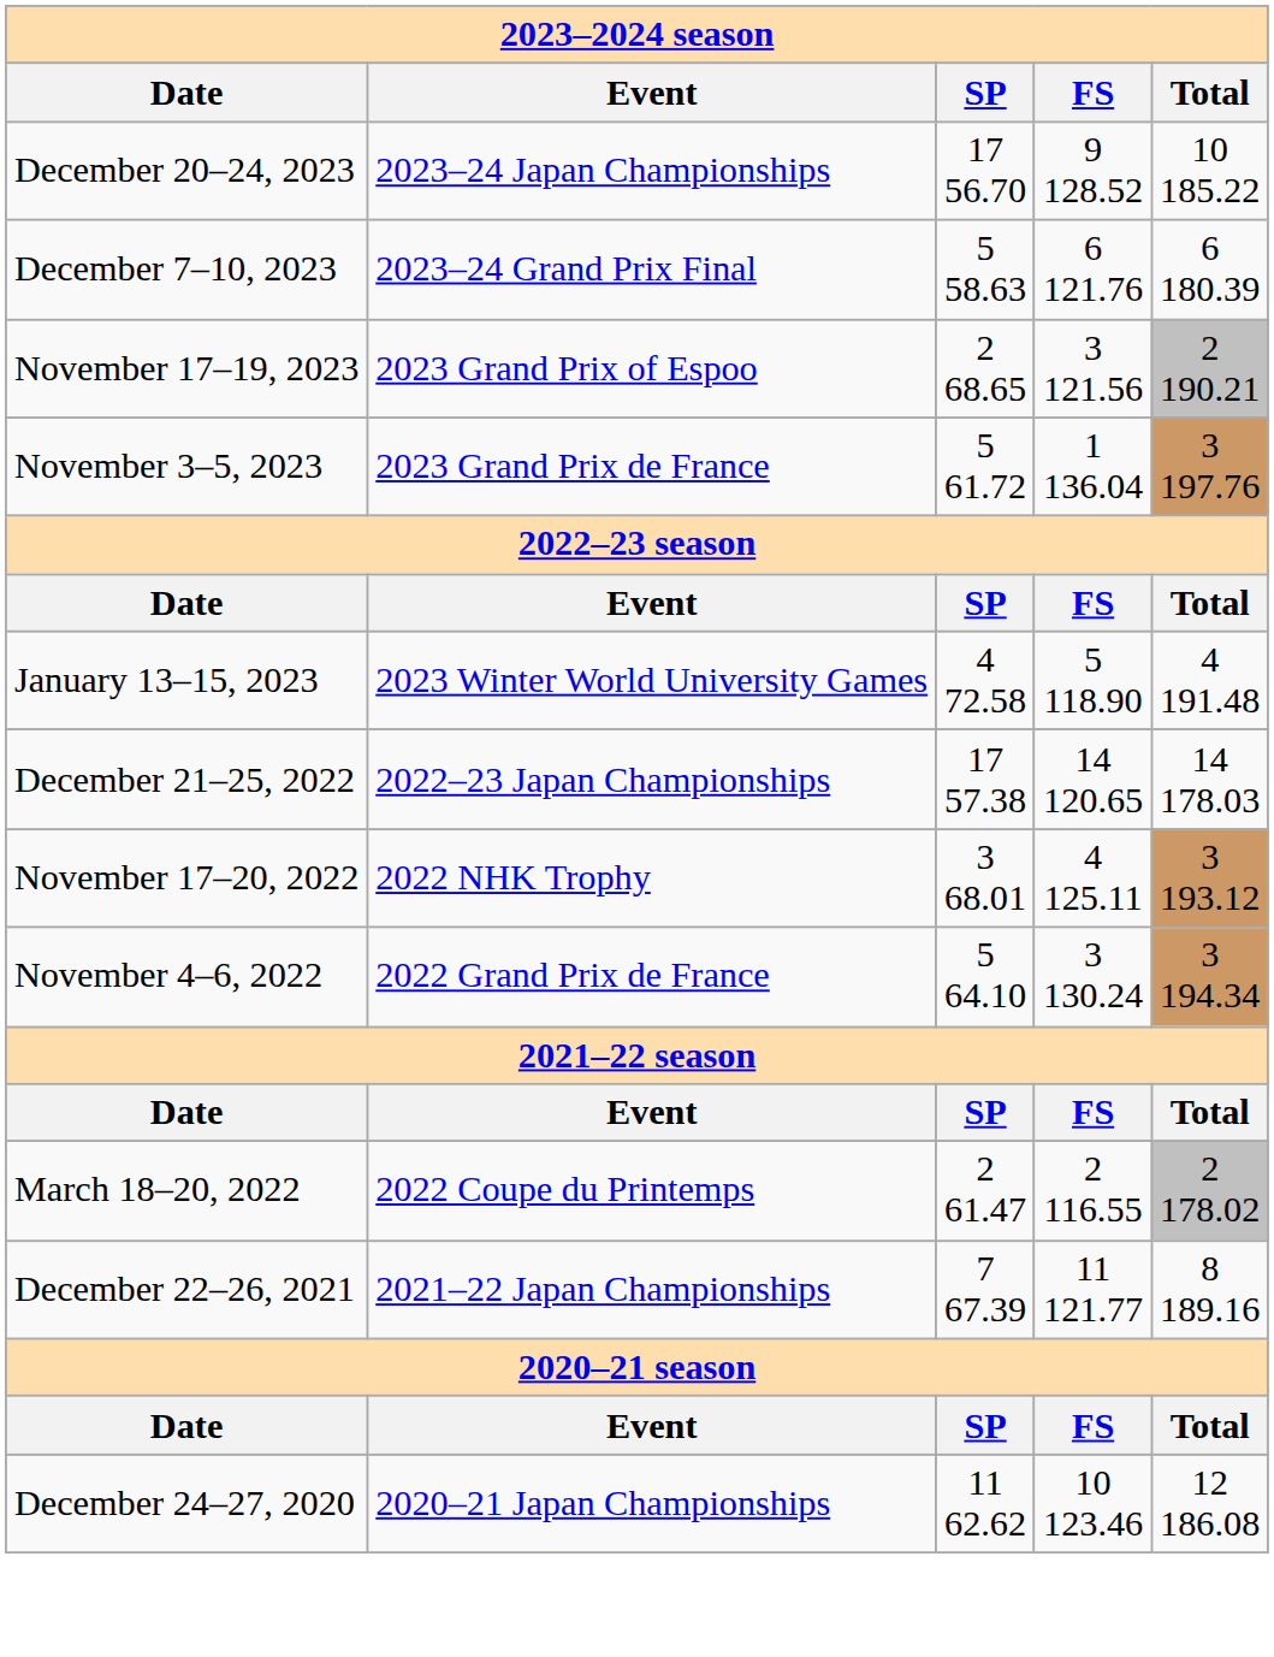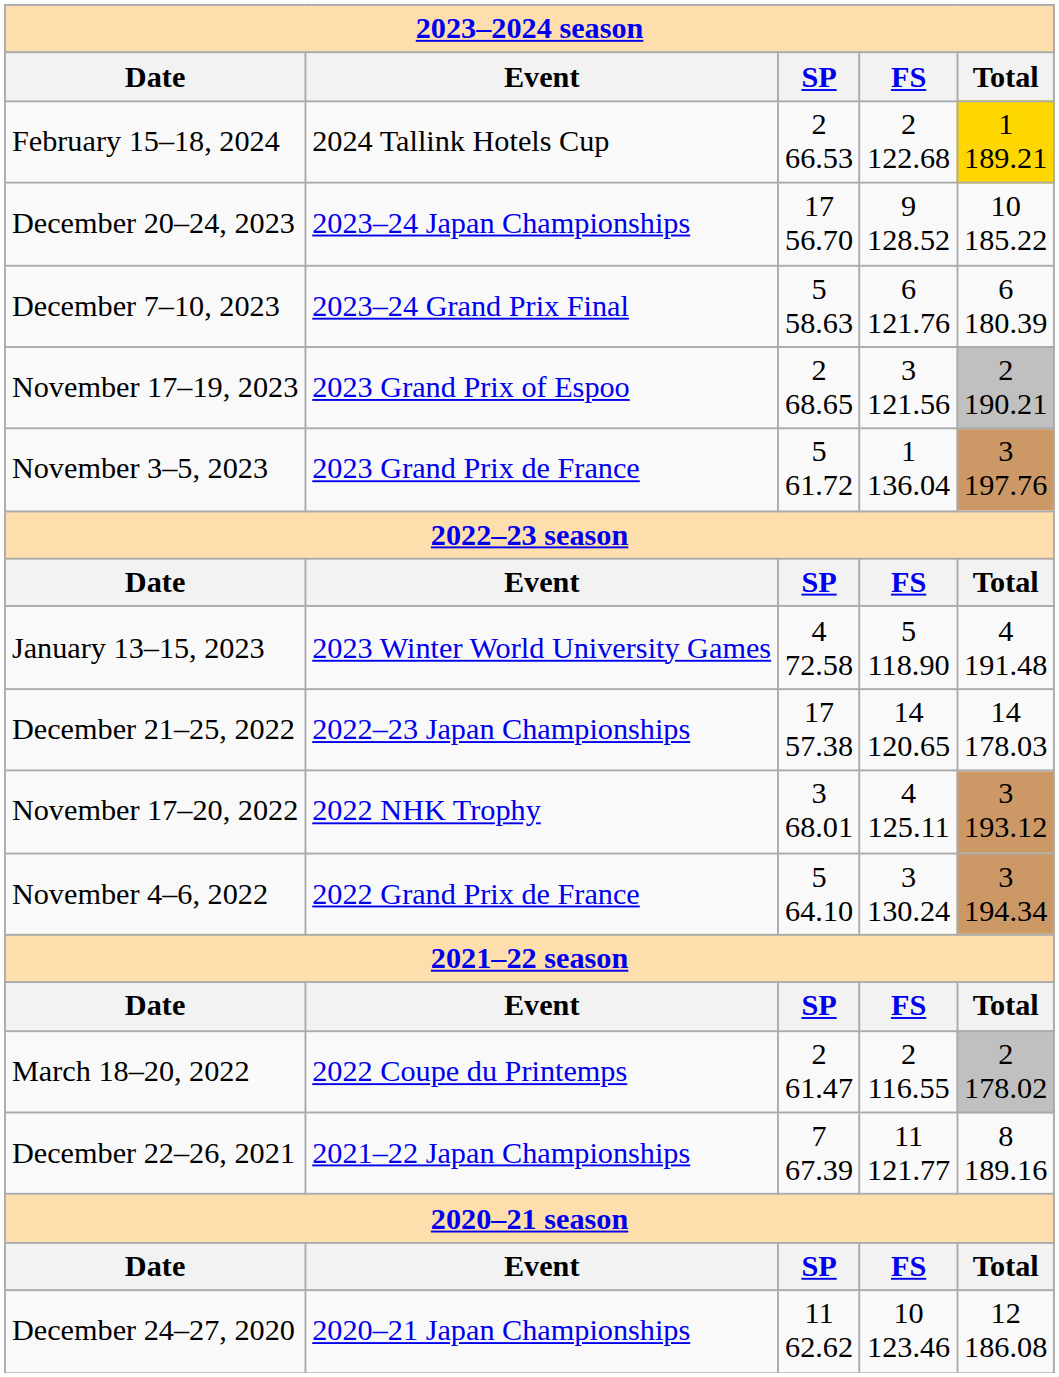+ row: February 15–18, 2024 | 2024 Tallink Hotels Cup | 2 66.53 | 2 122.68 | 1 189.21
